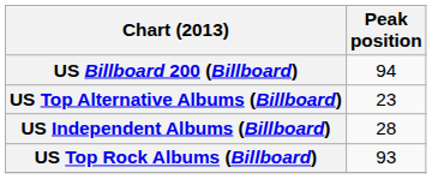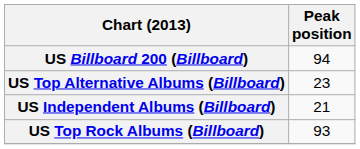US Independent Albums (Billboard) | Peak position: 28 -> 21
